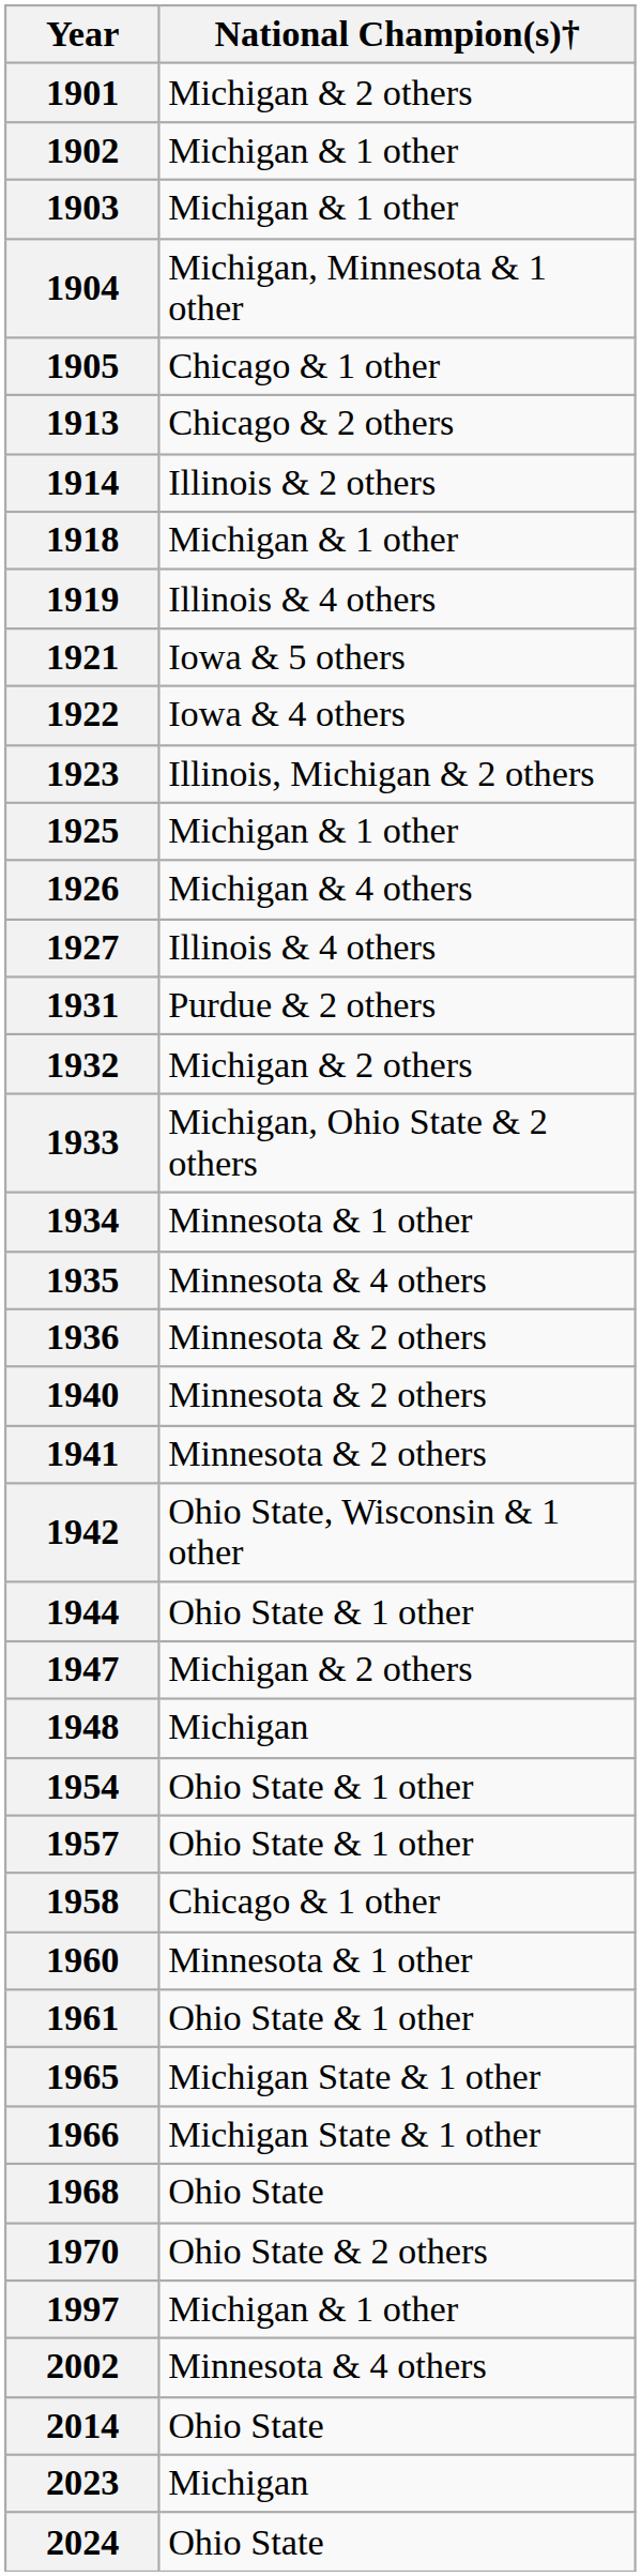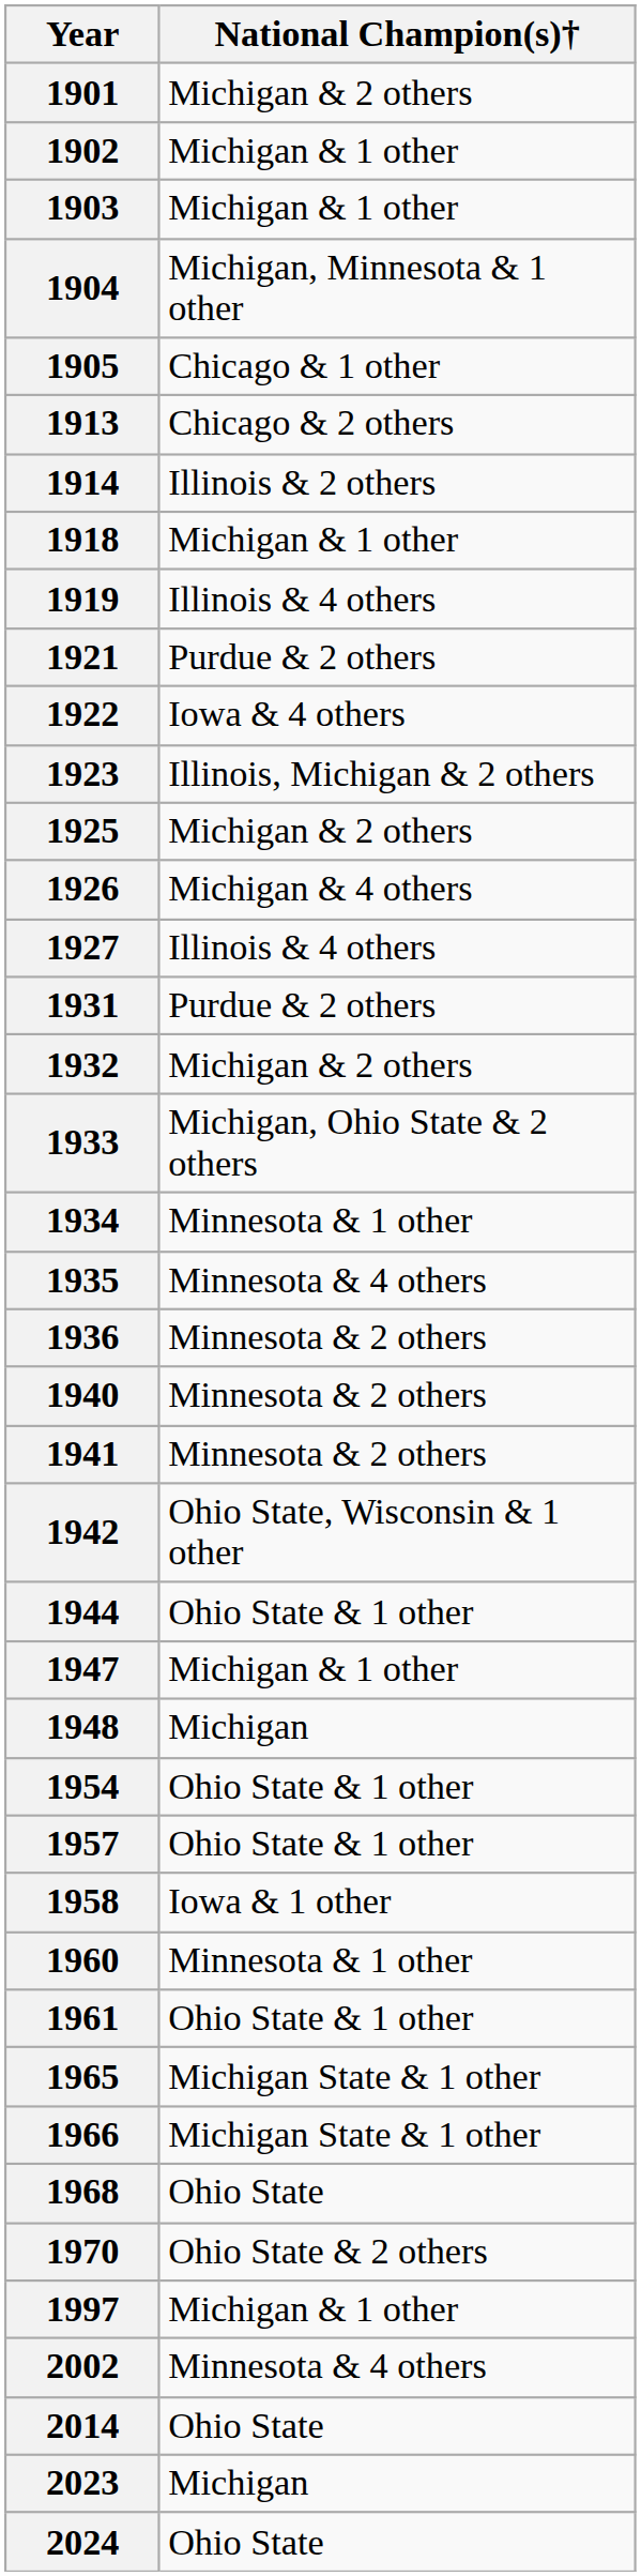1921 | National Champion(s)†: Iowa & 5 others -> Purdue & 2 others
1925 | National Champion(s)†: Michigan & 1 other -> Michigan & 2 others
1947 | National Champion(s)†: Michigan & 2 others -> Michigan & 1 other
1958 | National Champion(s)†: Chicago & 1 other -> Iowa & 1 other
